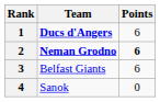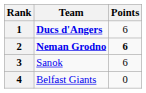3 | Team: Belfast Giants -> Sanok
4 | Team: Sanok -> Belfast Giants
